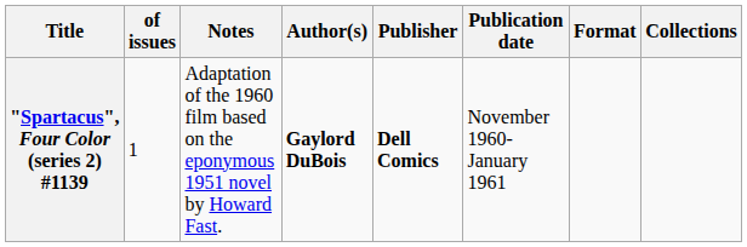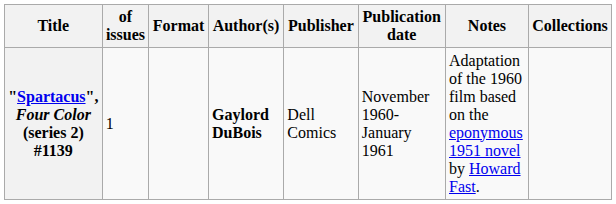columns swapped: Format <-> Notes
"Spartacus", Four Color (series 2) #1139 | Publisher: bold -> normal
